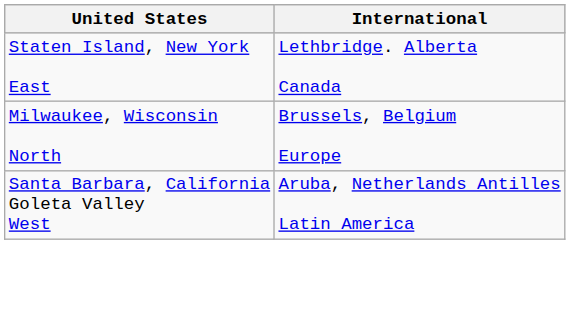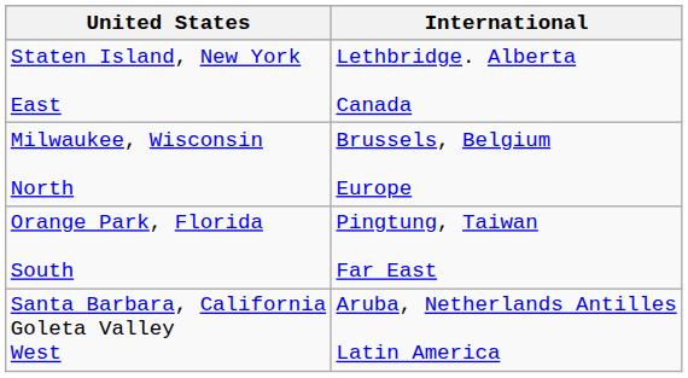+ row: Orange Park, Florida South | Pingtung, Taiwan Far East
